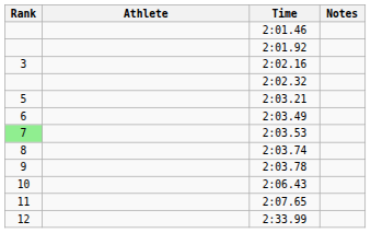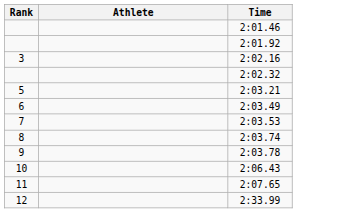- column: Notes
2:03.53 | Rank: lightgreen background -> no background
